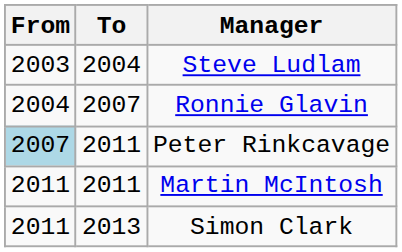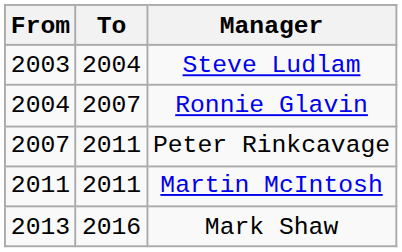Peter Rinkcavage | From: lightblue background -> no background
- row: 2011 | 2013 | Simon Clark
+ row: 2013 | 2016 | Mark Shaw
